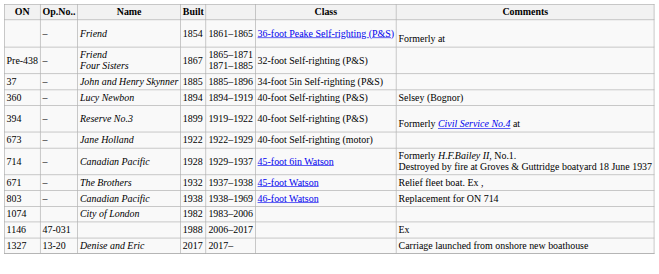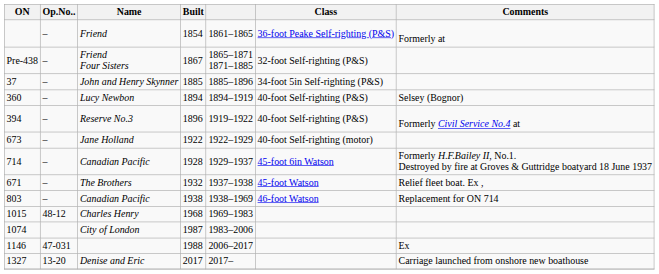Reserve No.3 | Built: 1899 -> 1896
+ row: 1015 | 48-12 | Charles Henry | 1968 | 1969–1983
City of London | Built: 1982 -> 1987
